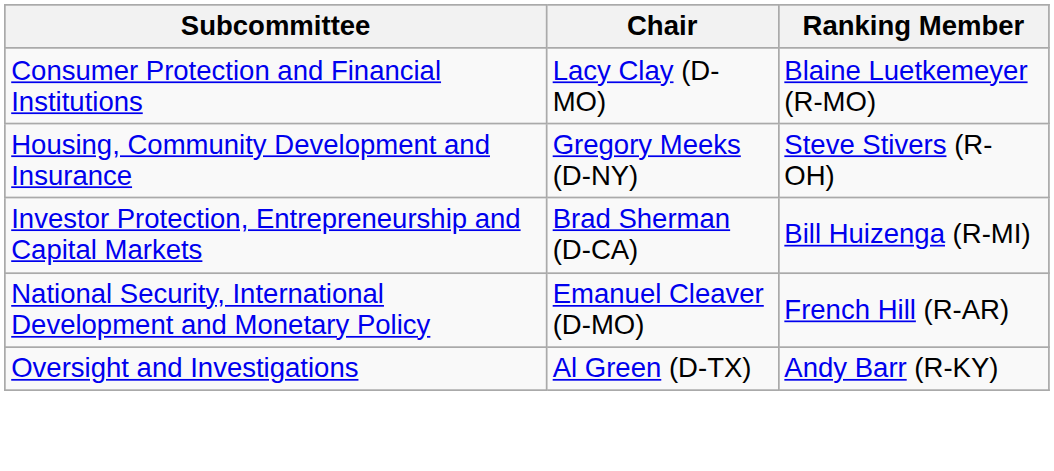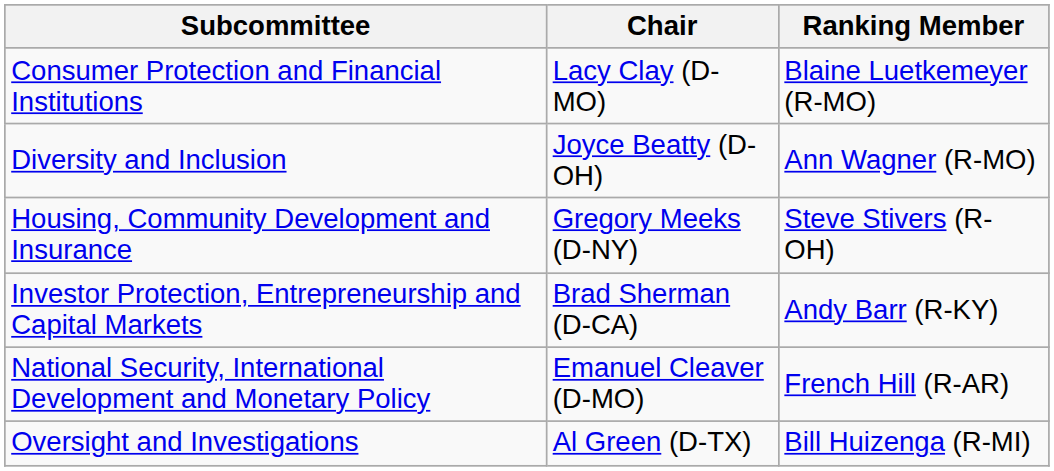+ row: Diversity and Inclusion | Joyce Beatty (D-OH) | Ann Wagner (R-MO)
Investor Protection, Entrepreneurship and Capital Markets | Ranking Member: Bill Huizenga (R-MI) -> Andy Barr (R-KY)
Oversight and Investigations | Ranking Member: Andy Barr (R-KY) -> Bill Huizenga (R-MI)
